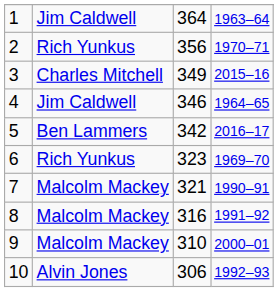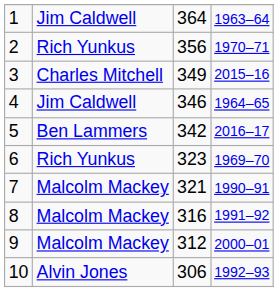9 | column 3: 310 -> 312
